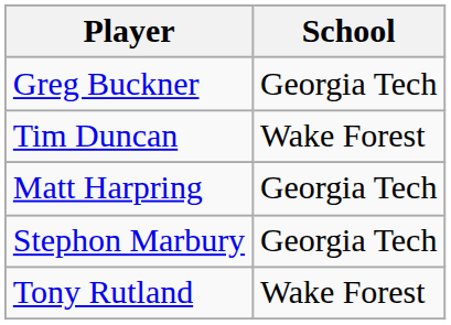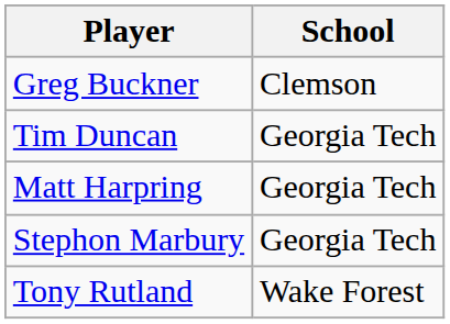Greg Buckner | School: Georgia Tech -> Clemson
Tim Duncan | School: Wake Forest -> Georgia Tech
